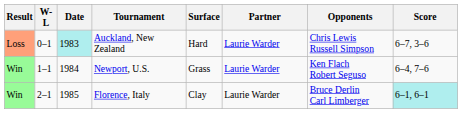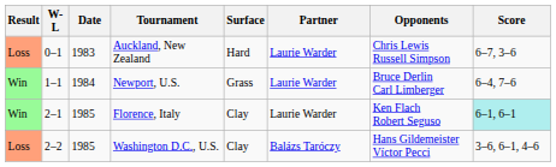Auckland, New Zealand | Date: paleturquoise background -> no background
Newport, U.S. | Opponents: Ken Flach Robert Seguso -> Bruce Derlin Carl Limberger
Florence, Italy | Opponents: Bruce Derlin Carl Limberger -> Ken Flach Robert Seguso
+ row: Loss | 2–2 | 1985 | Washington D.C., U.S. | Clay | Balázs Taróczy | Hans Gildemeister Víctor Pecci | 3–6, 6–1, 4–6
